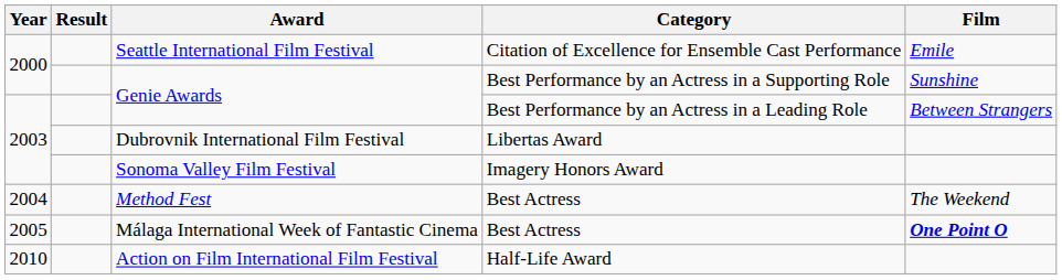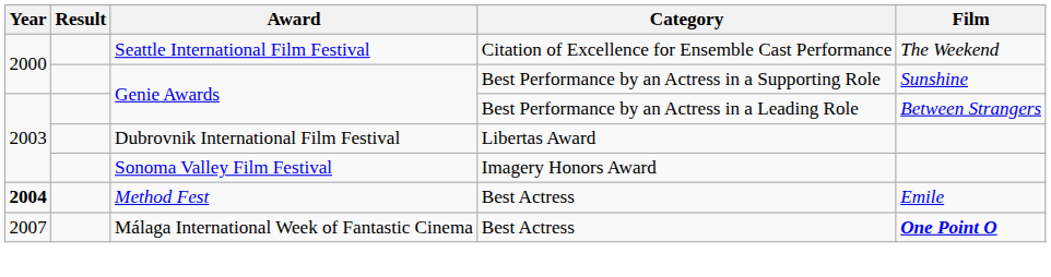Seattle International Film Festival | Film: Emile -> The Weekend
Method Fest | Year: normal -> bold
Method Fest | Film: The Weekend -> Emile
Málaga International Week of Fantastic Cinema | Year: 2005 -> 2007
- row: 2010 | Action on Film International Film Festival | Half-Life Award
